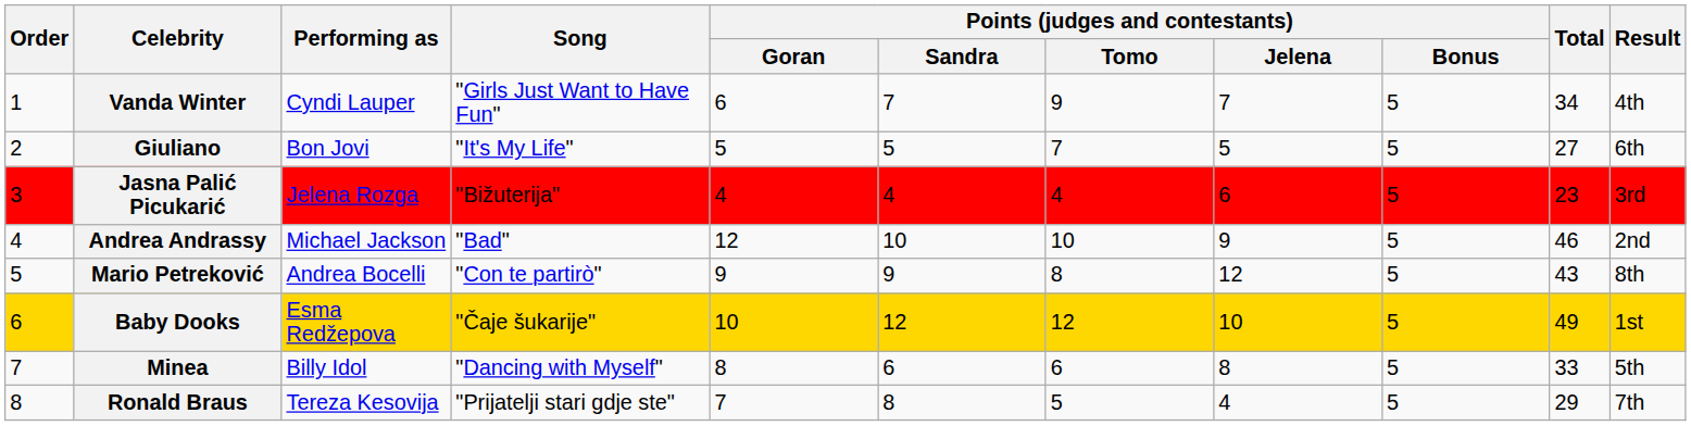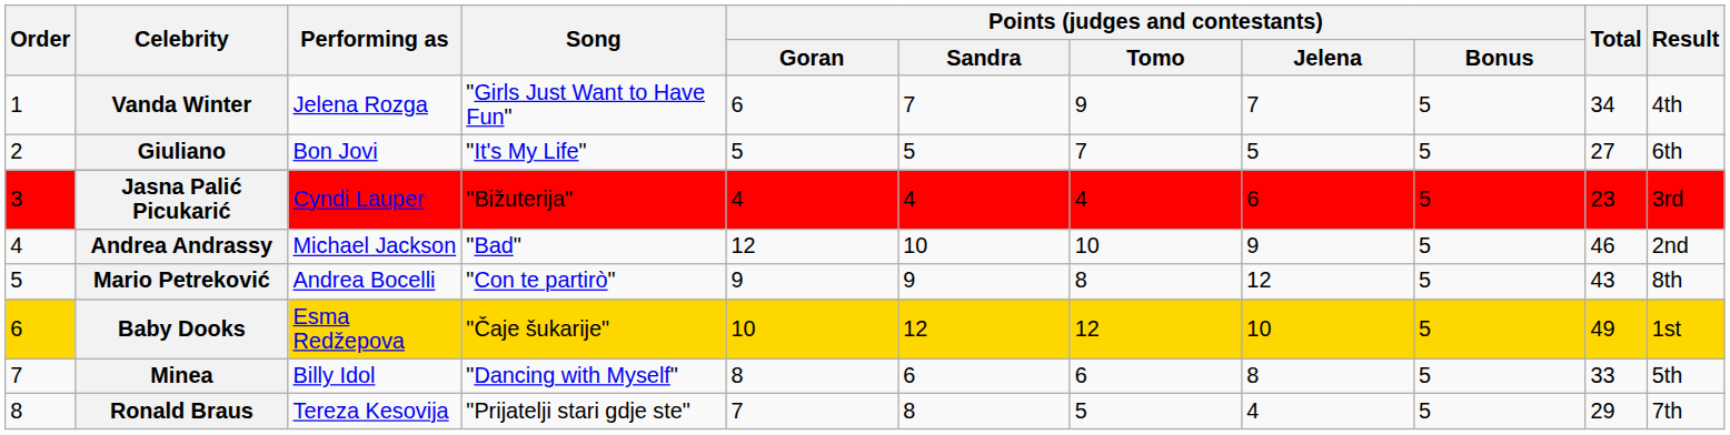Vanda Winter | Performing as: Cyndi Lauper -> Jelena Rozga
Jasna Palić Picukarić | Performing as: Jelena Rozga -> Cyndi Lauper
